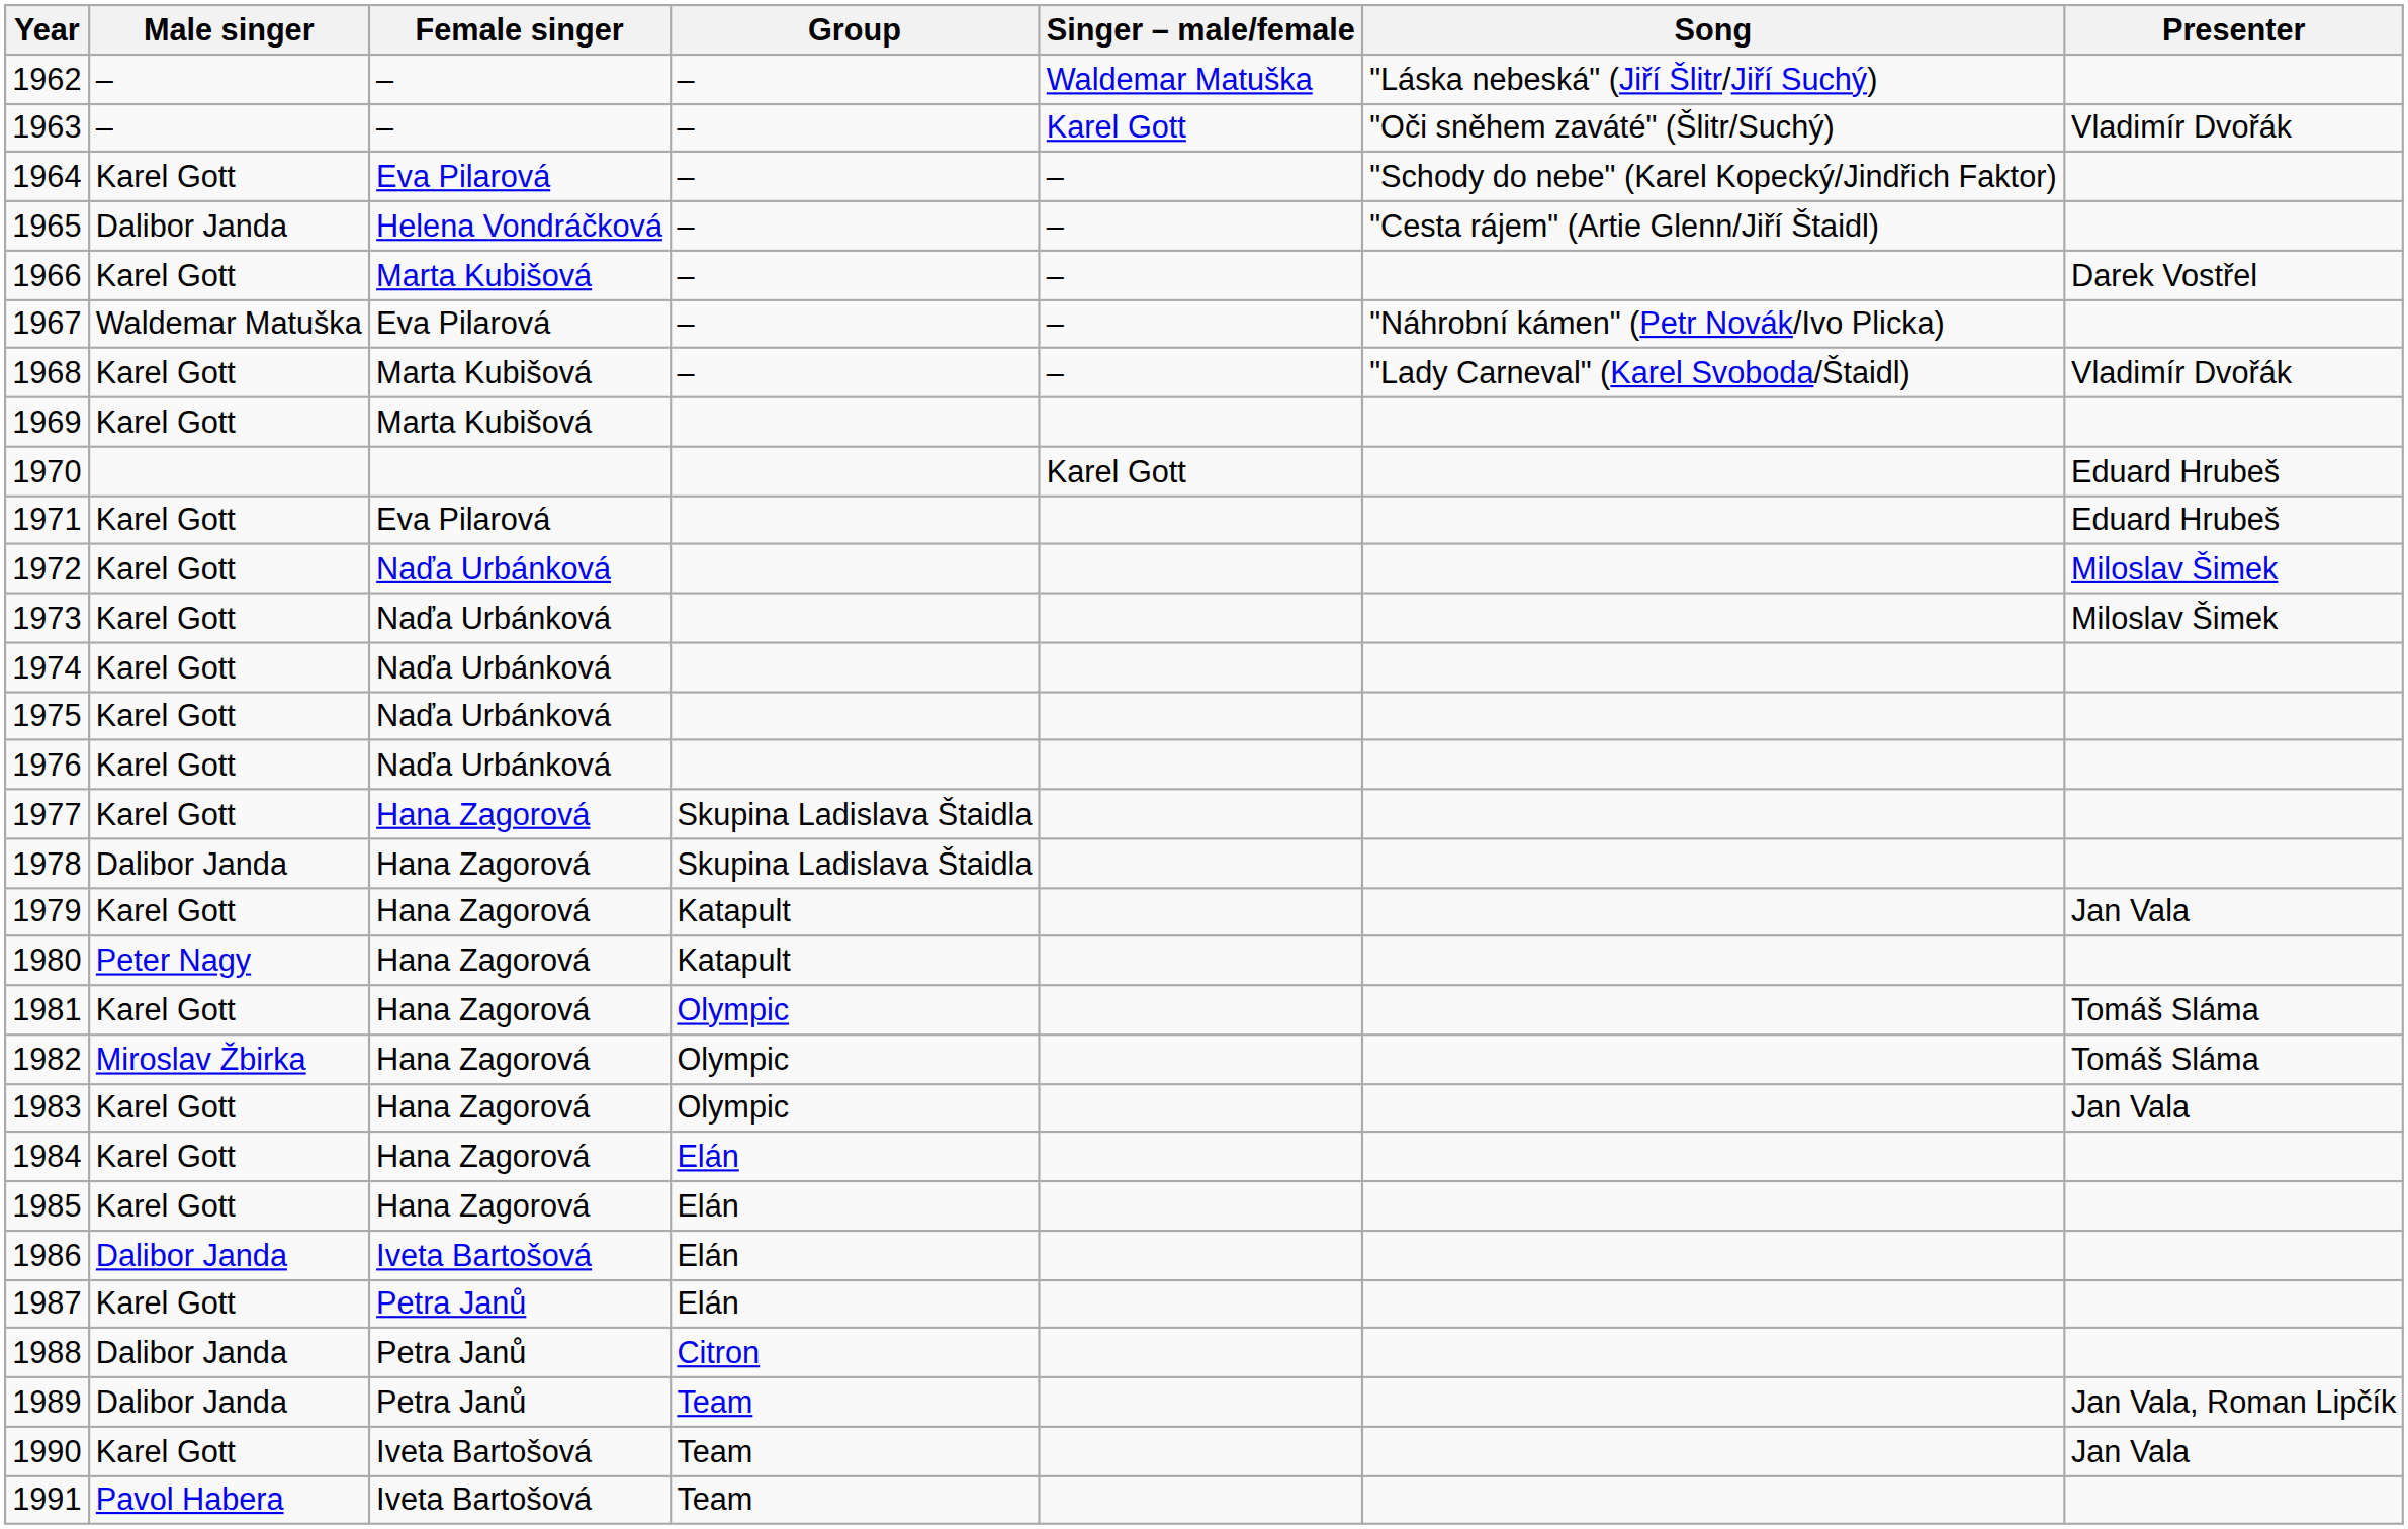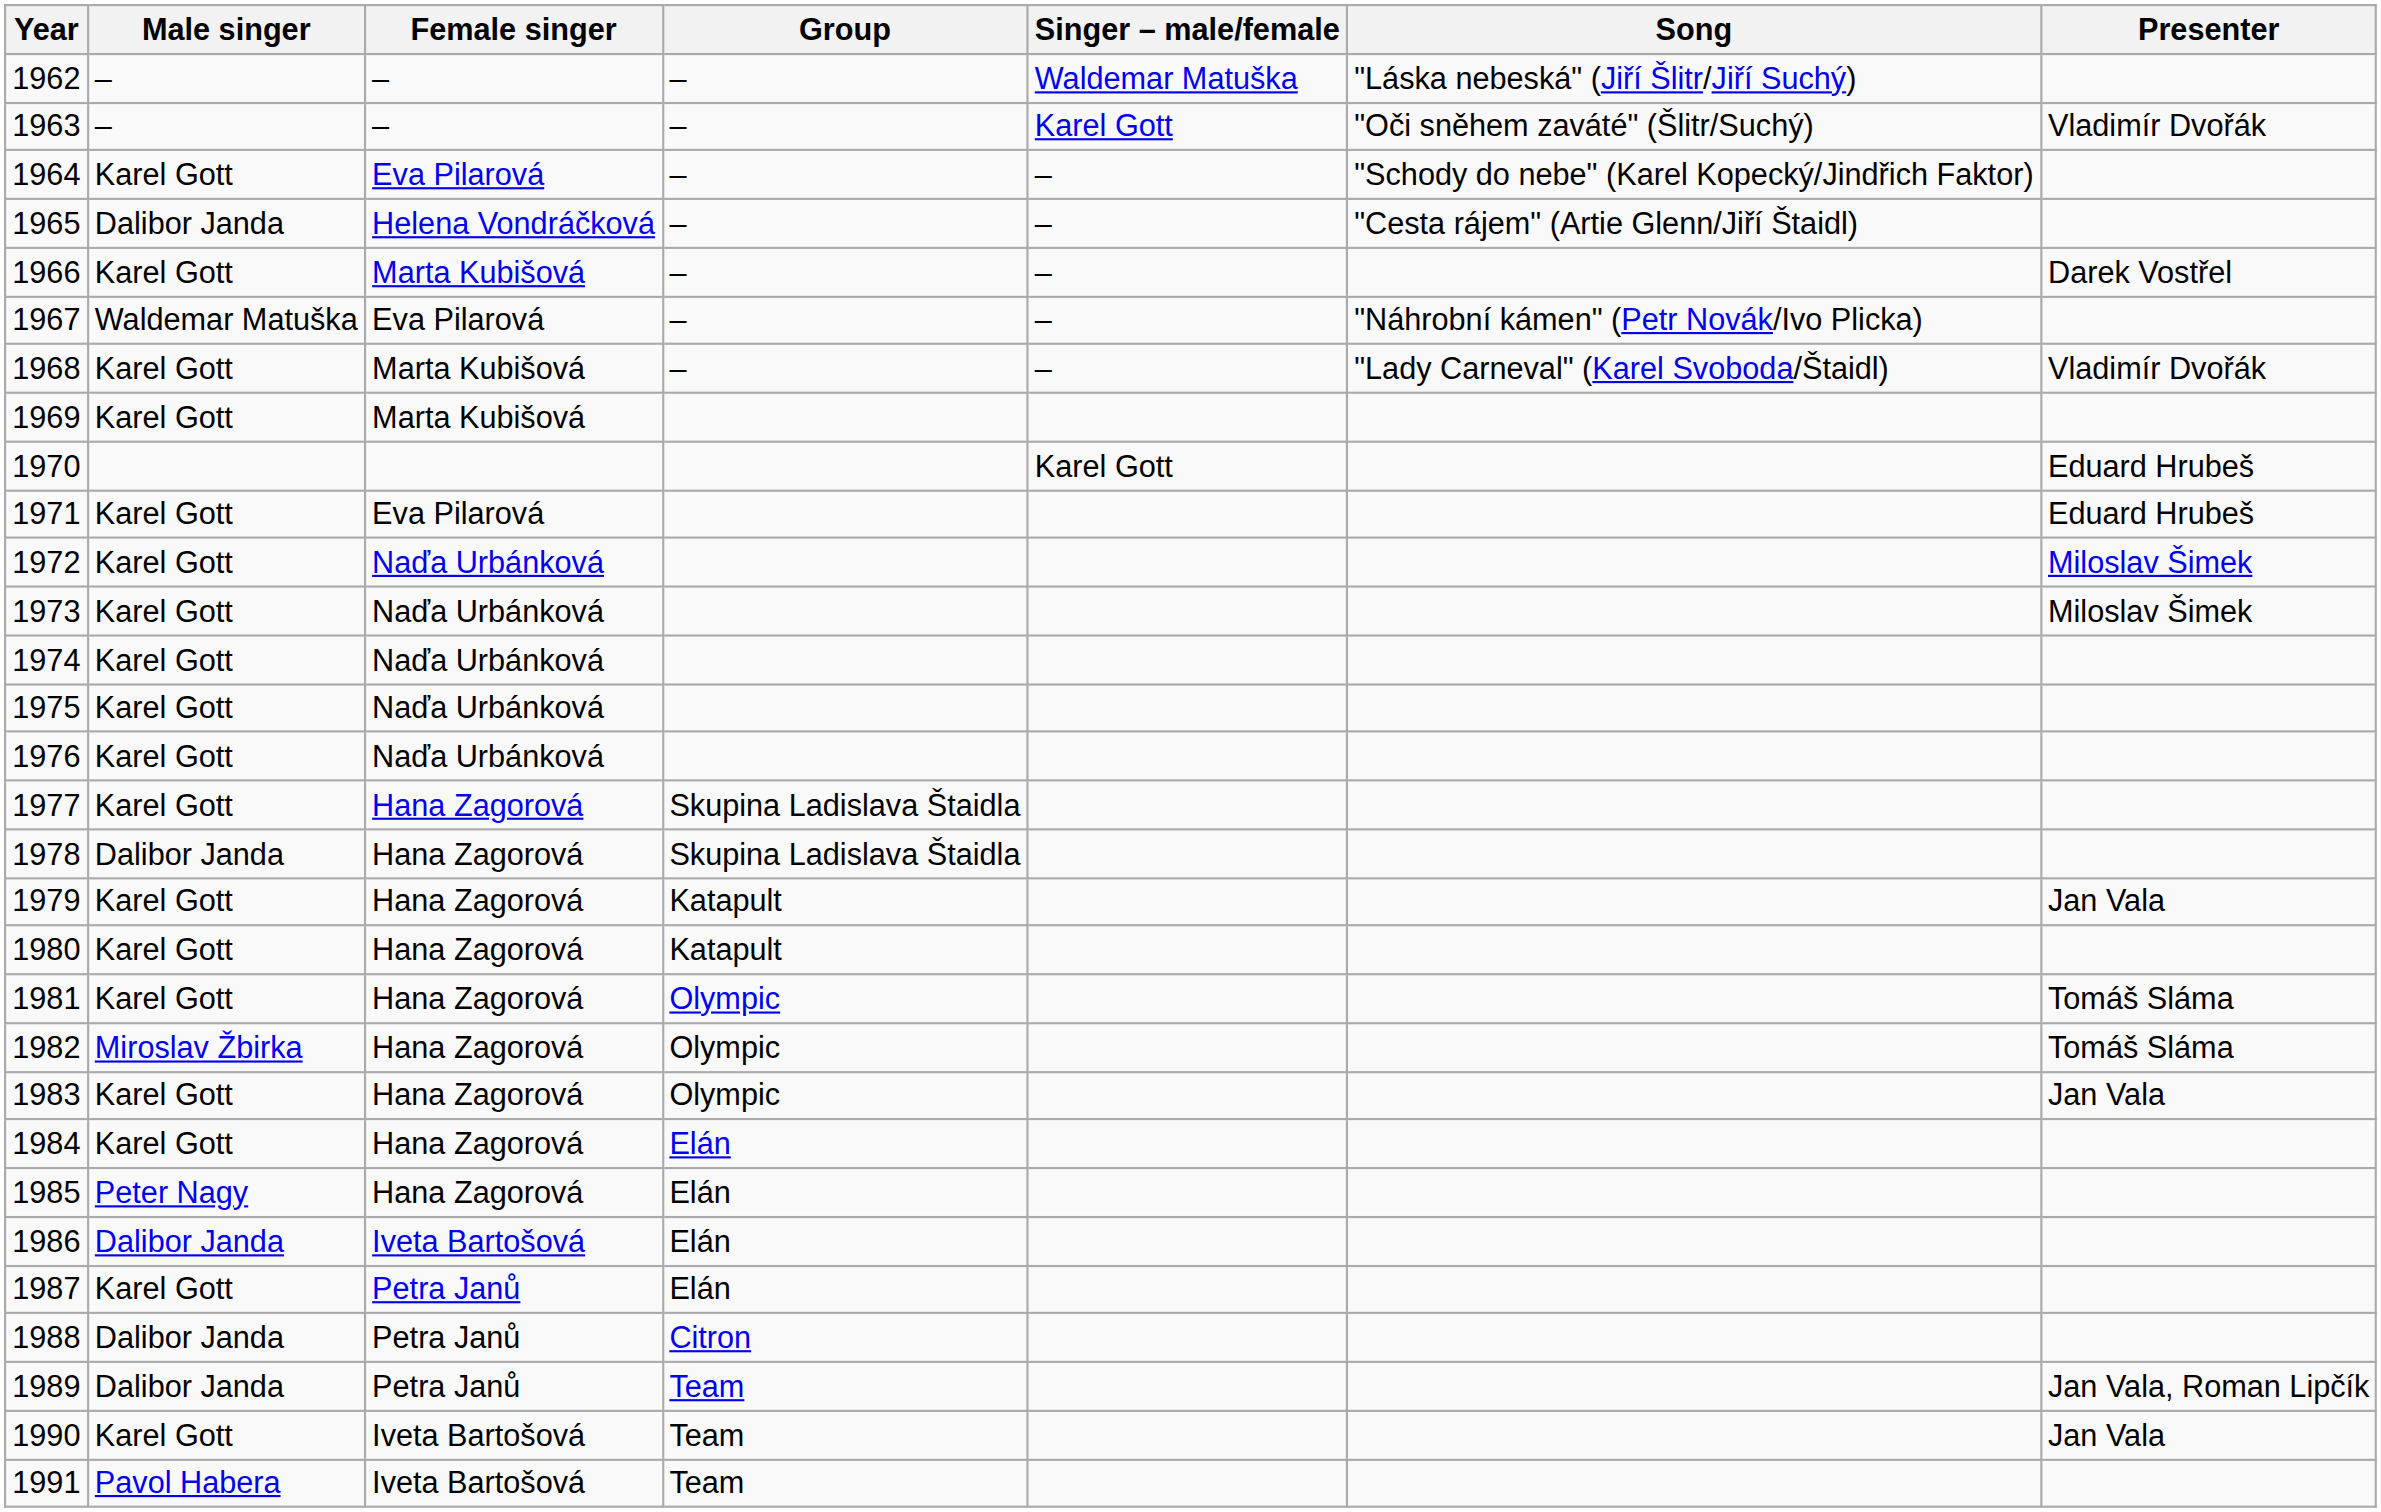1980 | Male singer: Peter Nagy -> Karel Gott
1985 | Male singer: Karel Gott -> Peter Nagy
